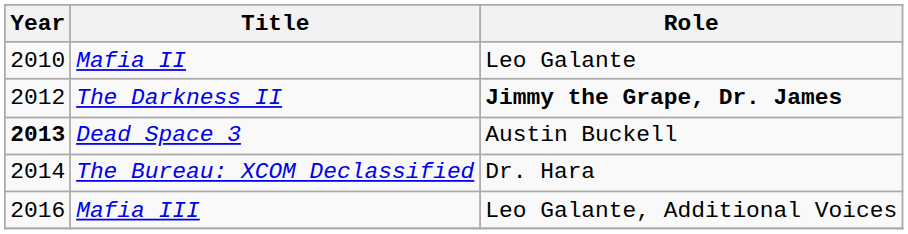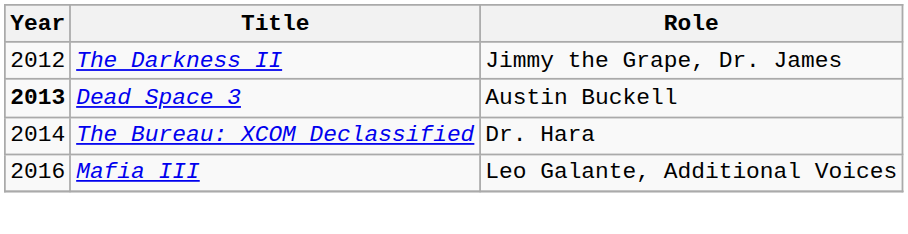- row: 2010 | Mafia II | Leo Galante
The Darkness II | Role: bold -> normal
